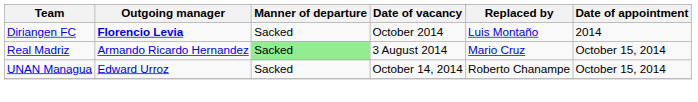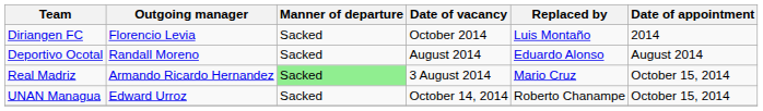Diriangen FC | Outgoing manager: bold -> normal
+ row: Deportivo Ocotal | Randall Moreno | Sacked | August 2014 | Eduardo Alonso | August 2014
